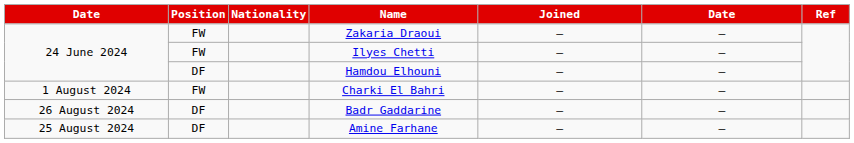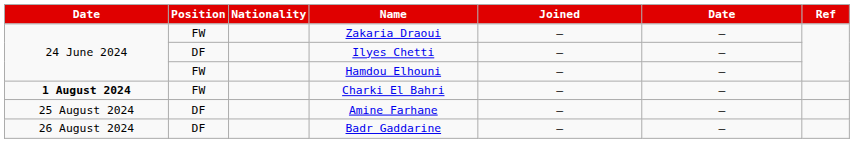Ilyes Chetti | Position: FW -> DF
Hamdou Elhouni | Position: DF -> FW
Charki El Bahri | column 1: normal -> bold
rows swapped: Amine Farhane <-> Badr Gaddarine
